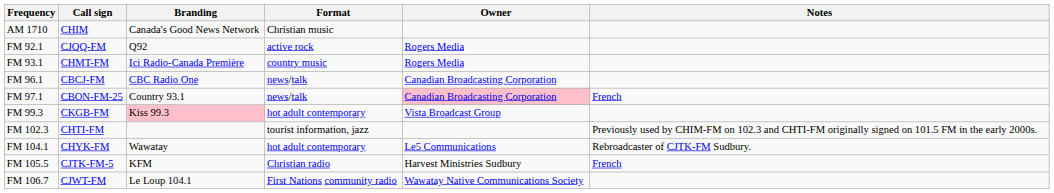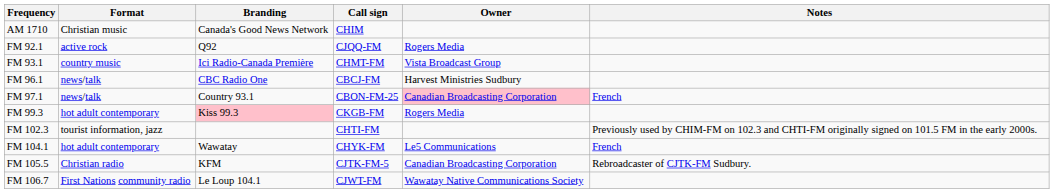columns swapped: Call sign <-> Format
FM 93.1 | Owner: Rogers Media -> Vista Broadcast Group
FM 96.1 | Owner: Canadian Broadcasting Corporation -> Harvest Ministries Sudbury
FM 99.3 | Owner: Vista Broadcast Group -> Rogers Media
FM 104.1 | Notes: Rebroadcaster of CJTK-FM Sudbury. -> French
FM 105.5 | Owner: Harvest Ministries Sudbury -> Canadian Broadcasting Corporation
FM 105.5 | Notes: French -> Rebroadcaster of CJTK-FM Sudbury.
